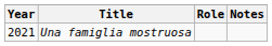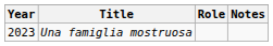Una famiglia mostruosa | Year: 2021 -> 2023
